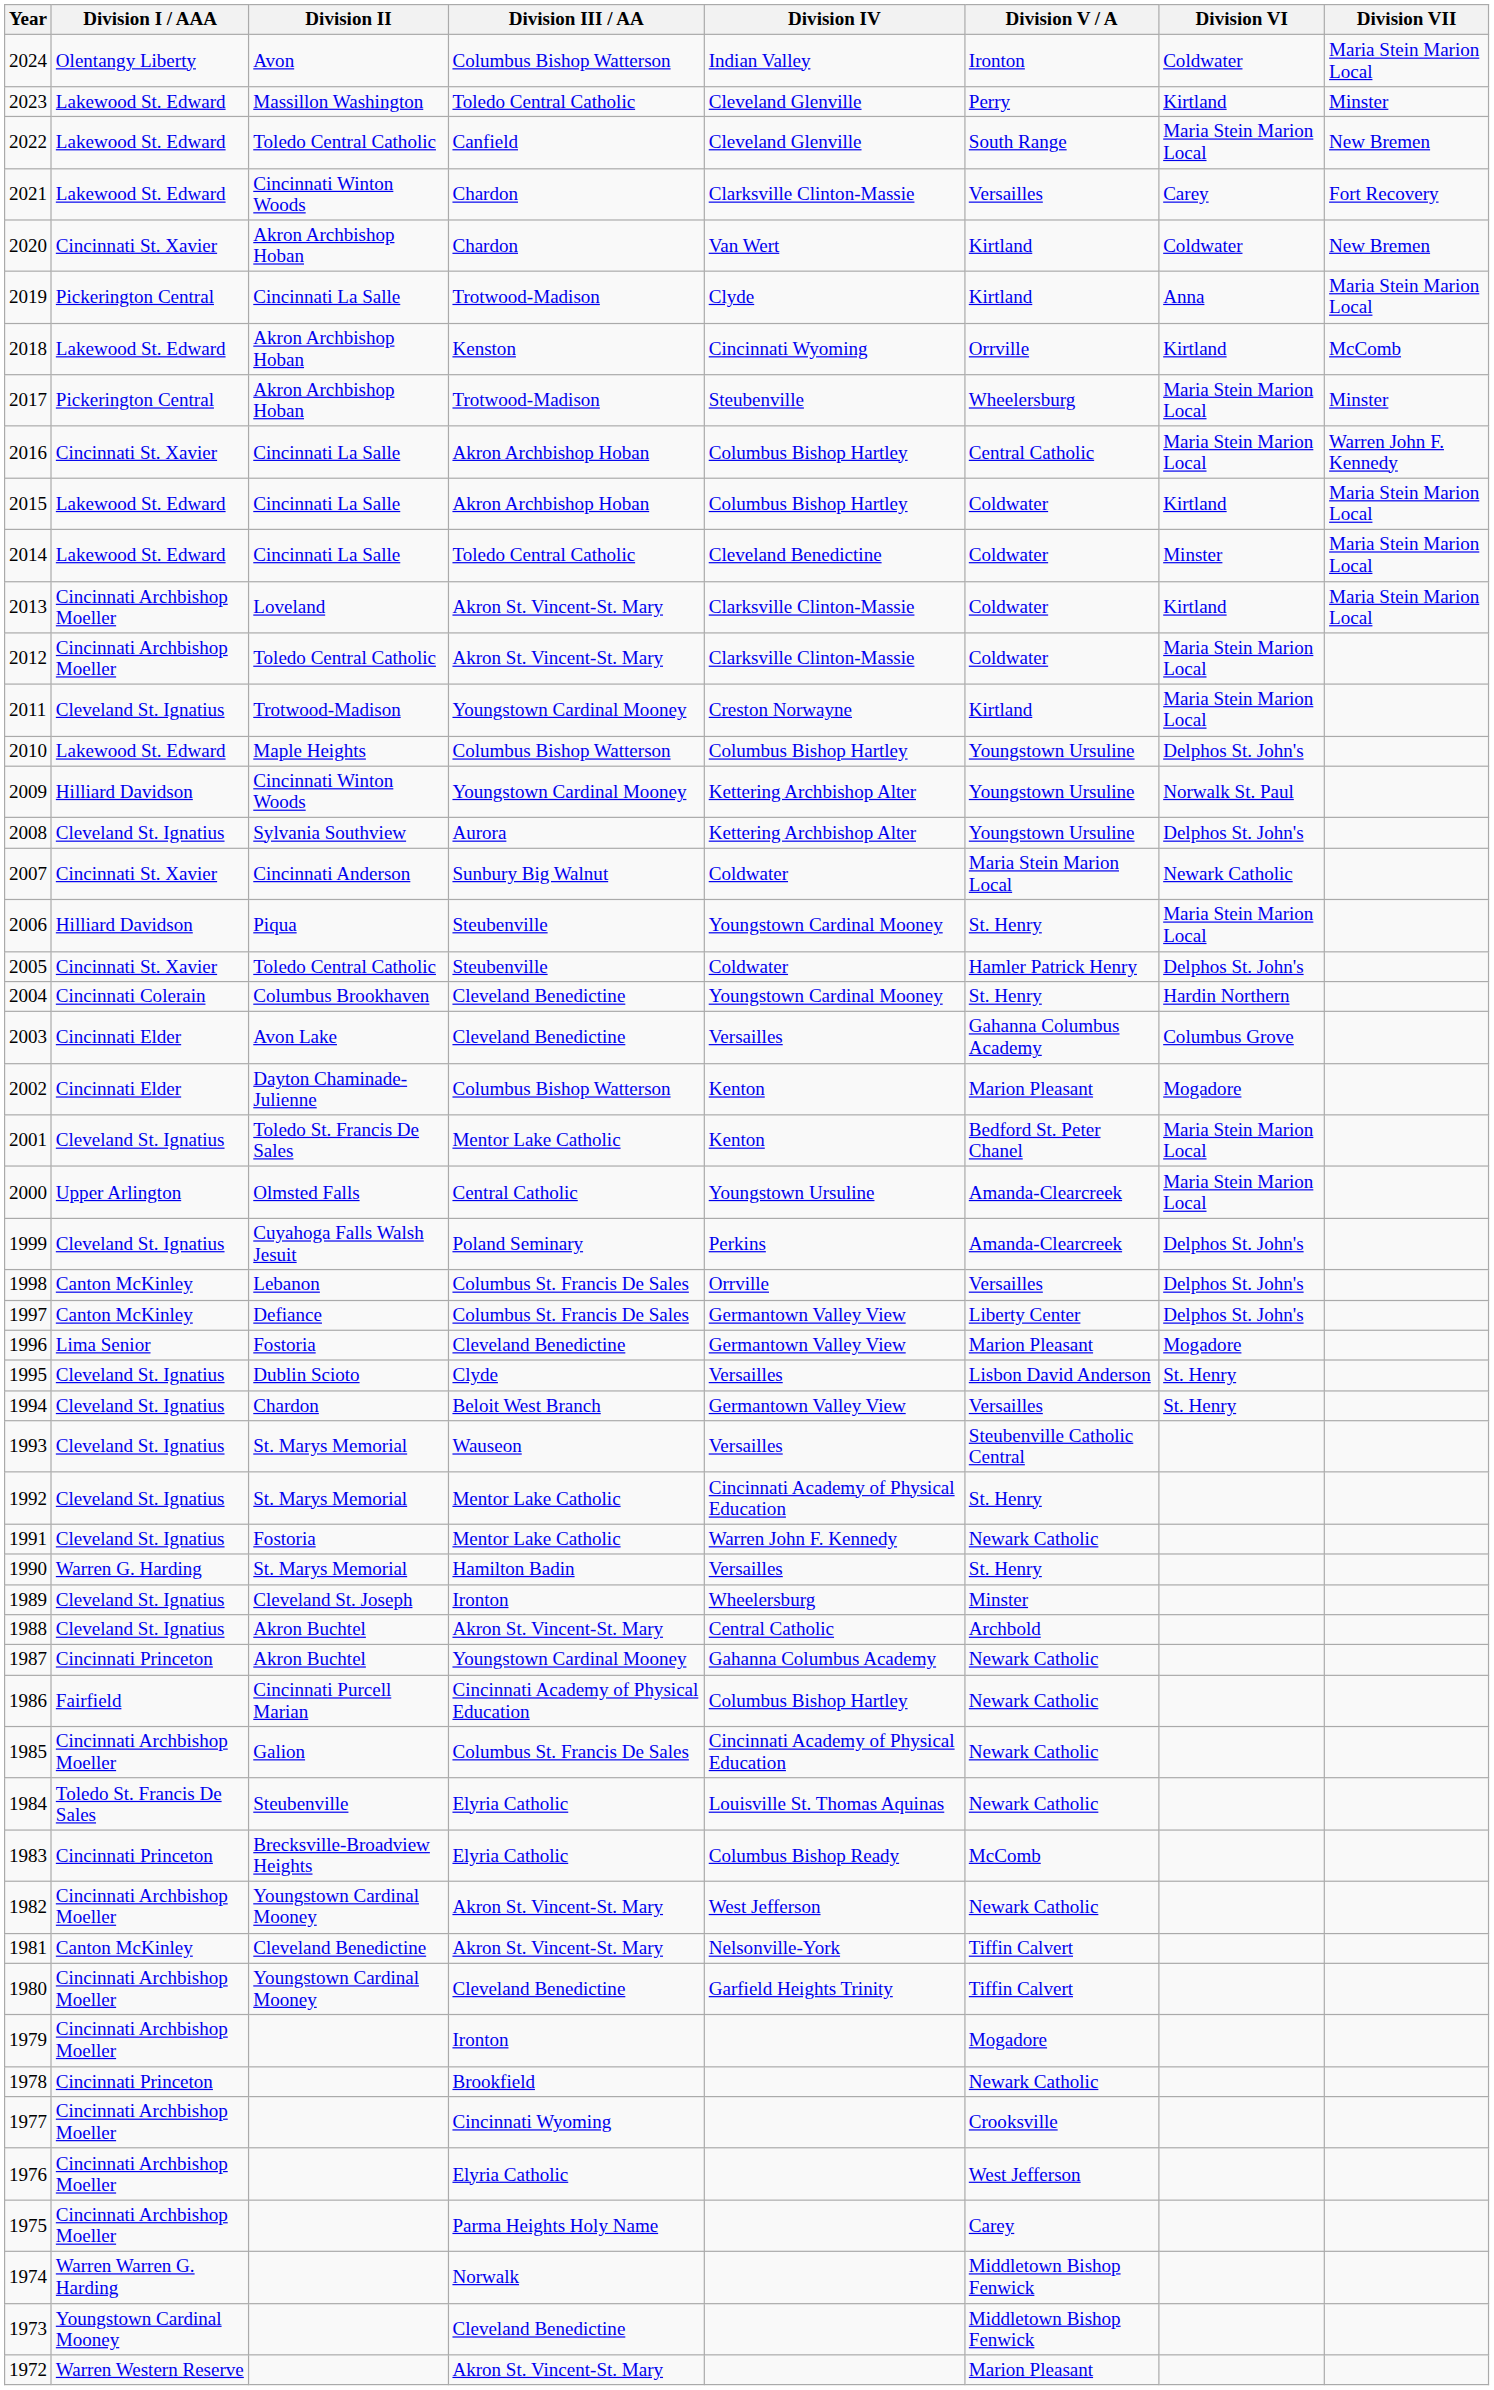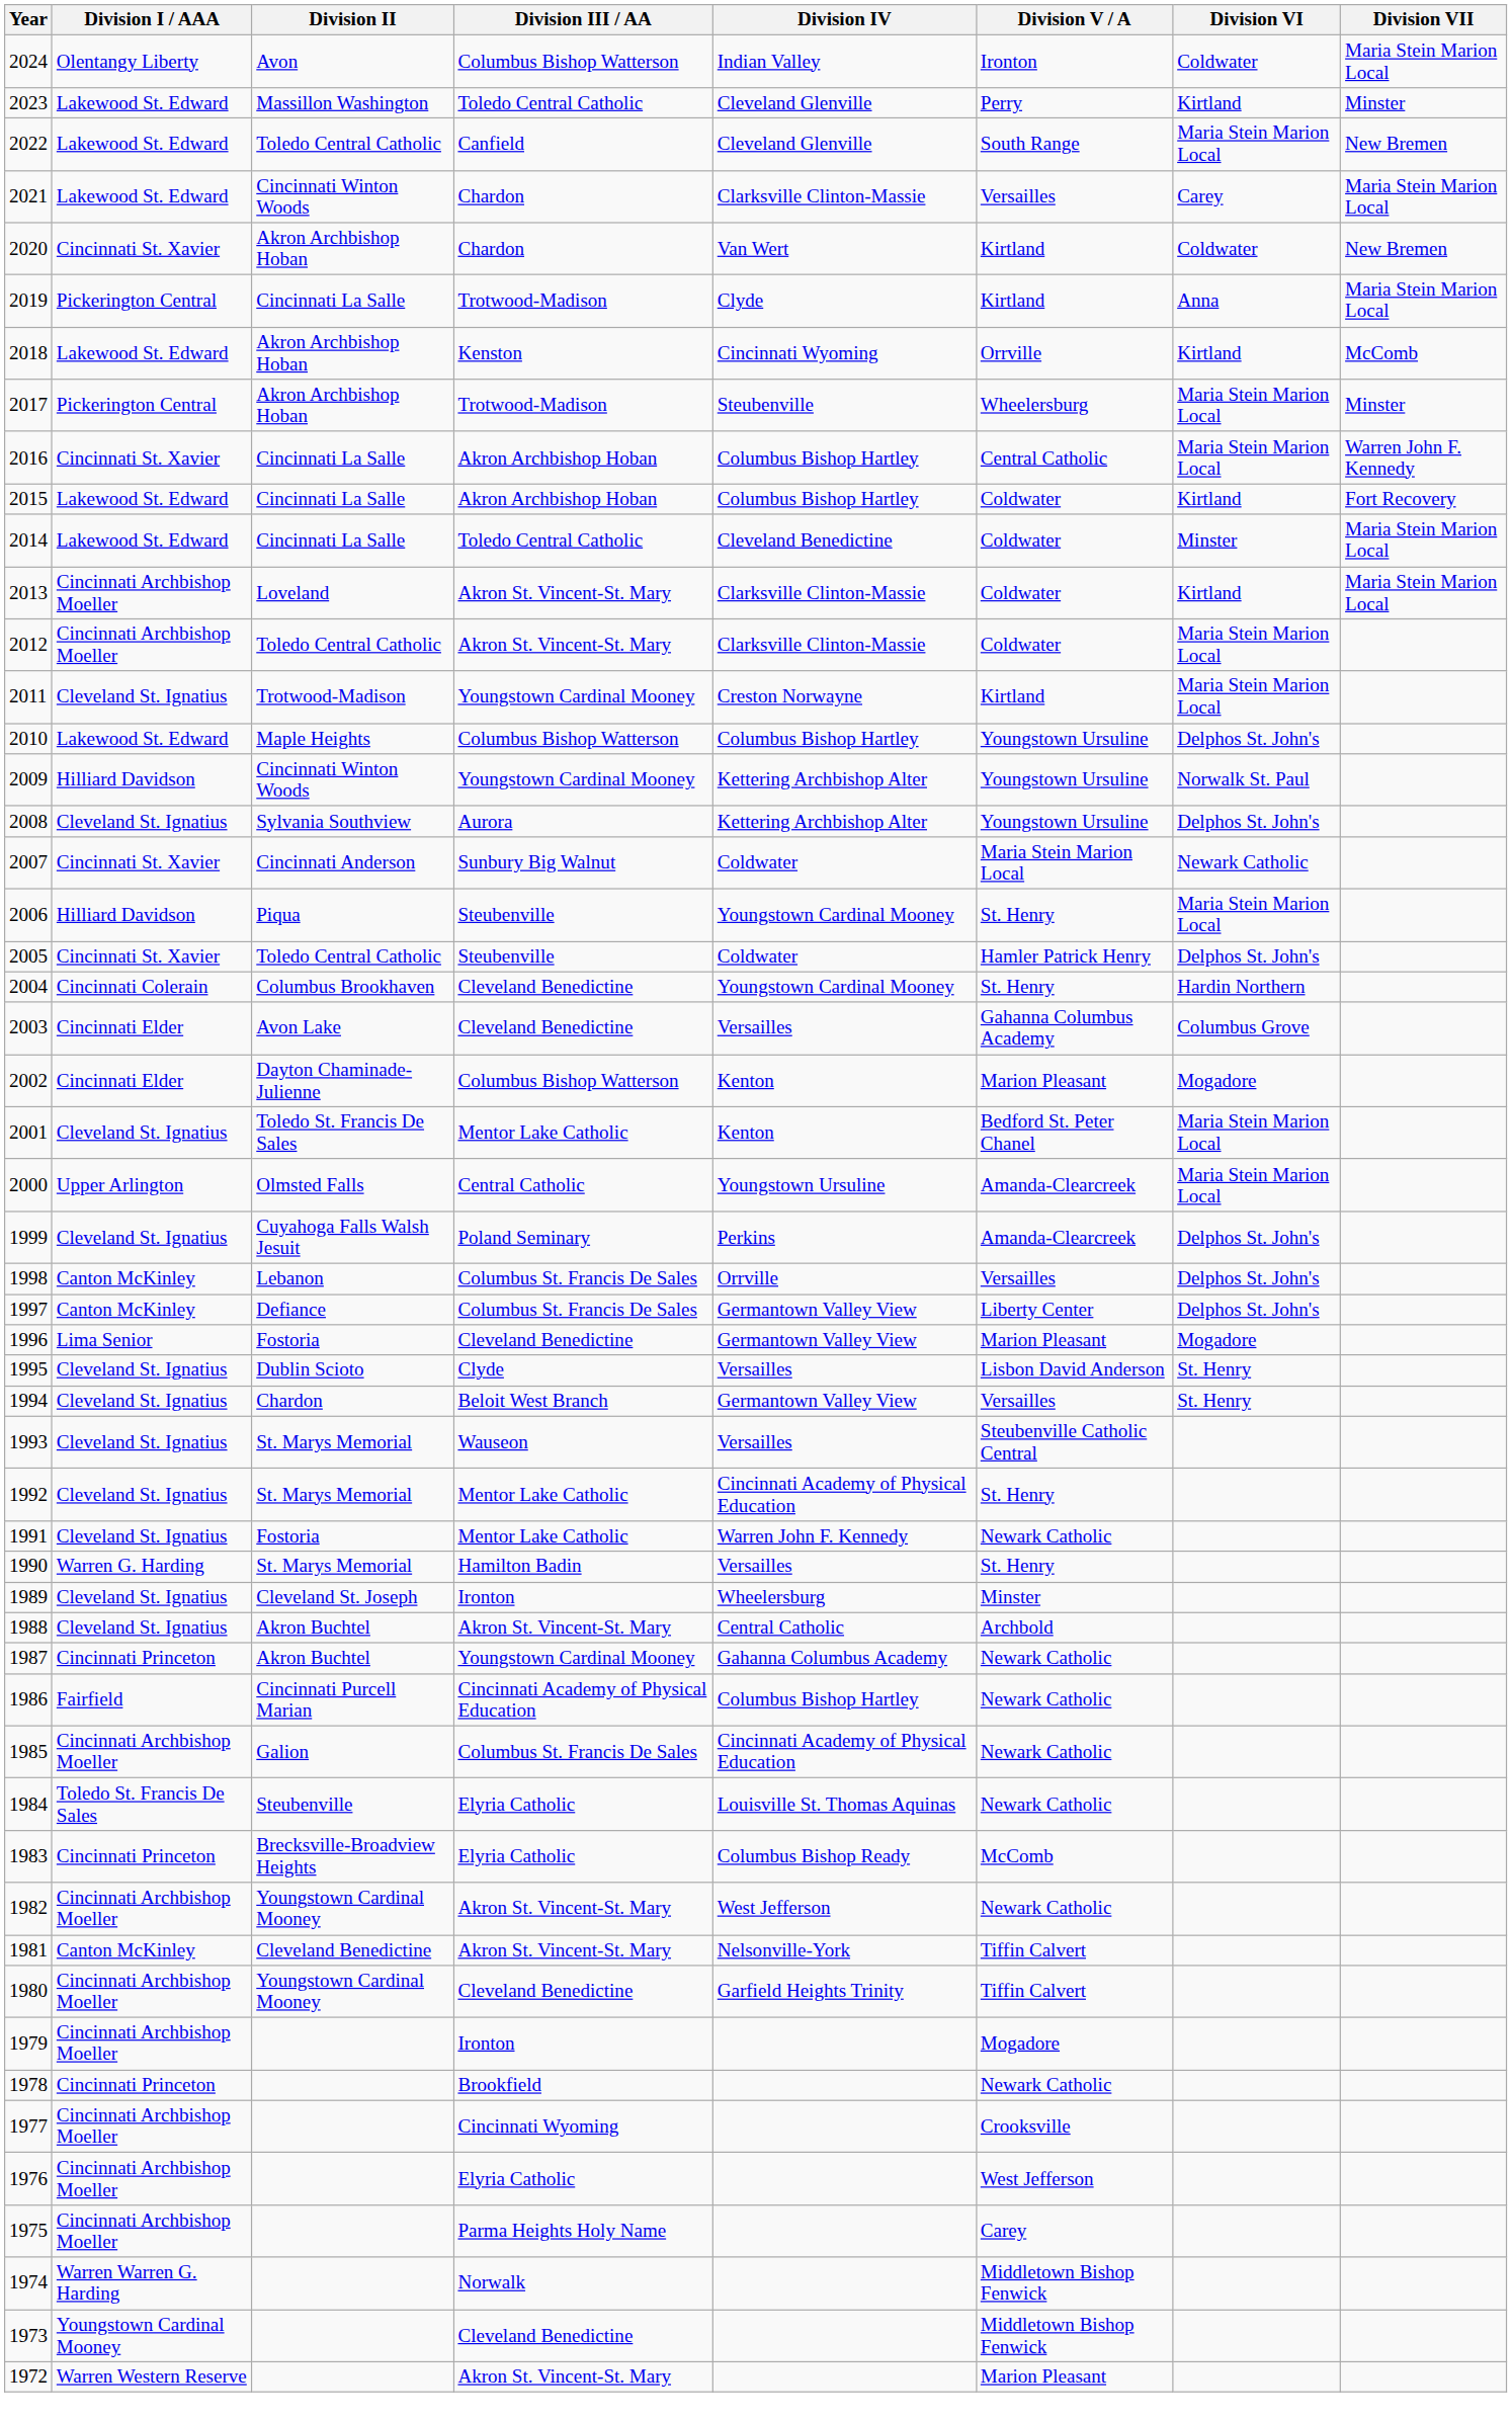2021 | Division VII: Fort Recovery -> Maria Stein Marion Local
2015 | Division VII: Maria Stein Marion Local -> Fort Recovery
